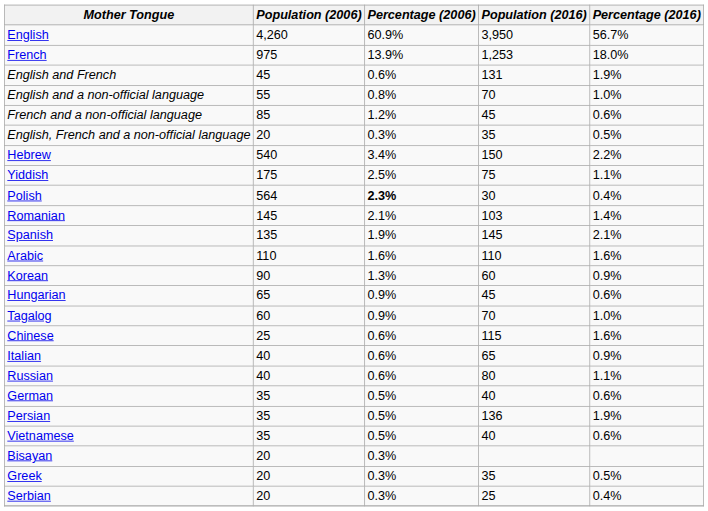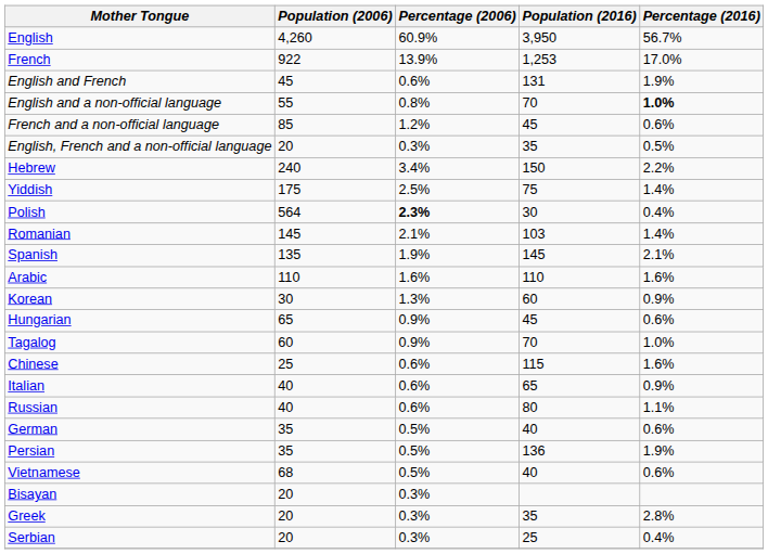French | Population (2006): 975 -> 922
French | Percentage (2016): 18.0% -> 17.0%
English and a non-official language | Percentage (2016): normal -> bold
Hebrew | Population (2006): 540 -> 240
Yiddish | Percentage (2016): 1.1% -> 1.4%
Korean | Population (2006): 90 -> 30
Vietnamese | Population (2006): 35 -> 68
Greek | Percentage (2016): 0.5% -> 2.8%
